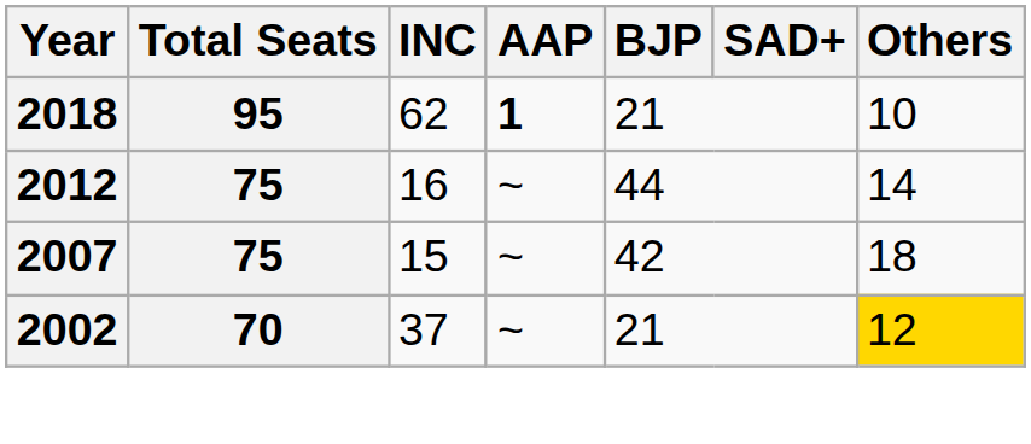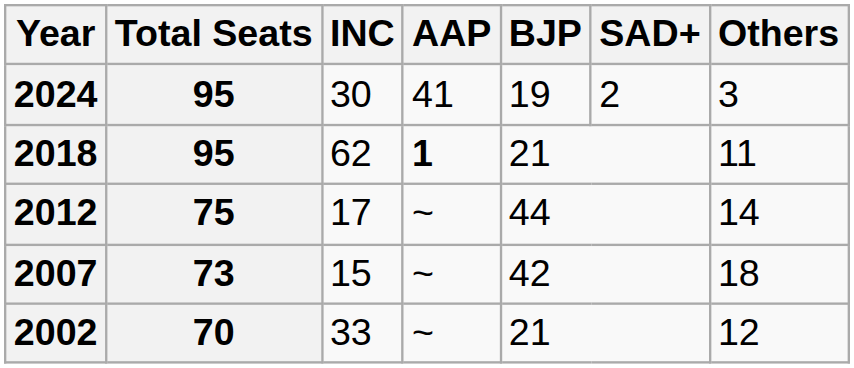+ row: 2024 | 95 | 30 | 41 | 19 | 2 | 3
2018 | Others: 10 -> 11
2012 | INC: 16 -> 17
2007 | Total Seats: 75 -> 73
2002 | INC: 37 -> 33
2002 | Others: gold background -> no background
